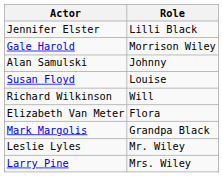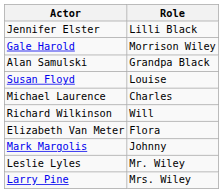Alan Samulski | Role: Johnny -> Grandpa Black
+ row: Michael Laurence | Charles
Mark Margolis | Role: Grandpa Black -> Johnny
